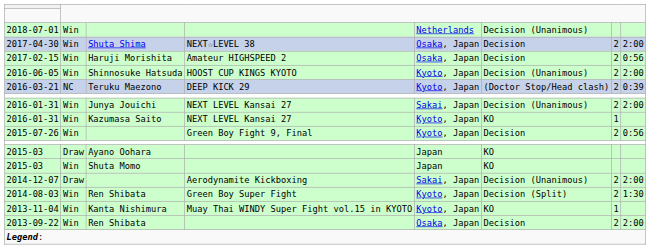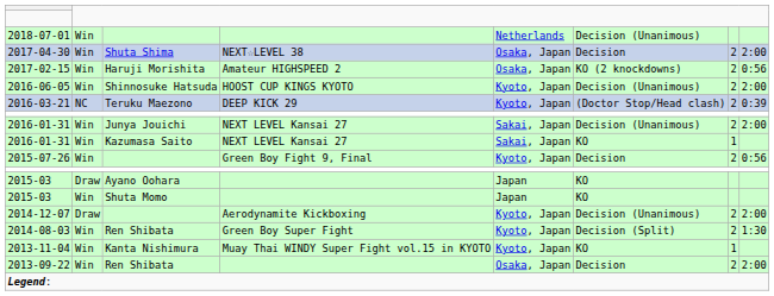2017-02-15 | column 6: Decision -> KO (2 knockdowns)
2016-01-31 / Kazumasa Saito | column 5: Kyoto, Japan -> Sakai, Japan
2014-12-07 | column 5: Sakai, Japan -> Kyoto, Japan
